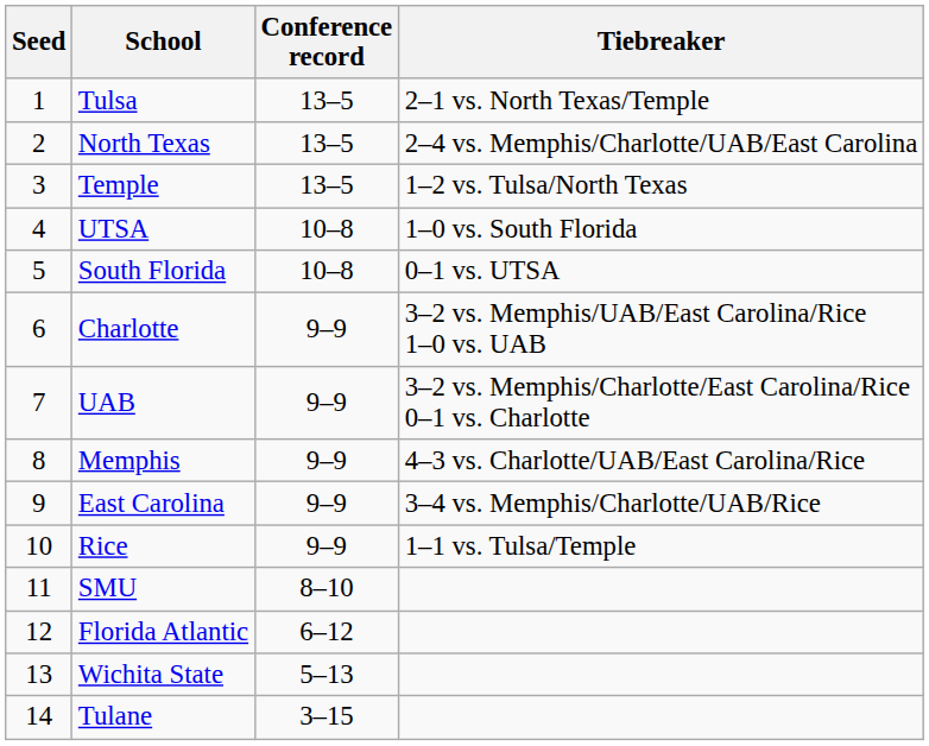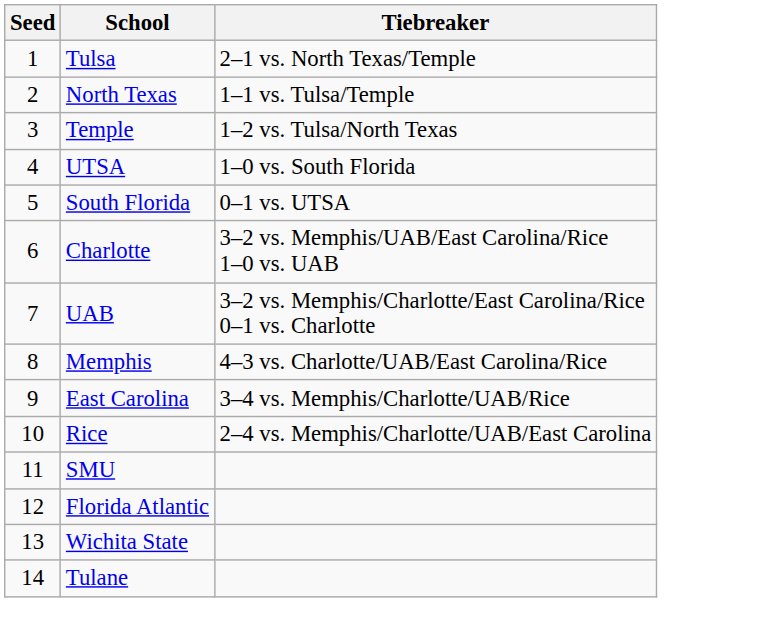- column: Conference record | 13–5 | 13–5 | 13–5 | 10–8 | 10–8 | 9–9 | 9–9 | 9–9 | 9–9 | 9–9 | 8–10 | 6–12 | 5–13 | 3–15
North Texas | Tiebreaker: 2–4 vs. Memphis/Charlotte/UAB/East Carolina -> 1–1 vs. Tulsa/Temple
Rice | Tiebreaker: 1–1 vs. Tulsa/Temple -> 2–4 vs. Memphis/Charlotte/UAB/East Carolina
